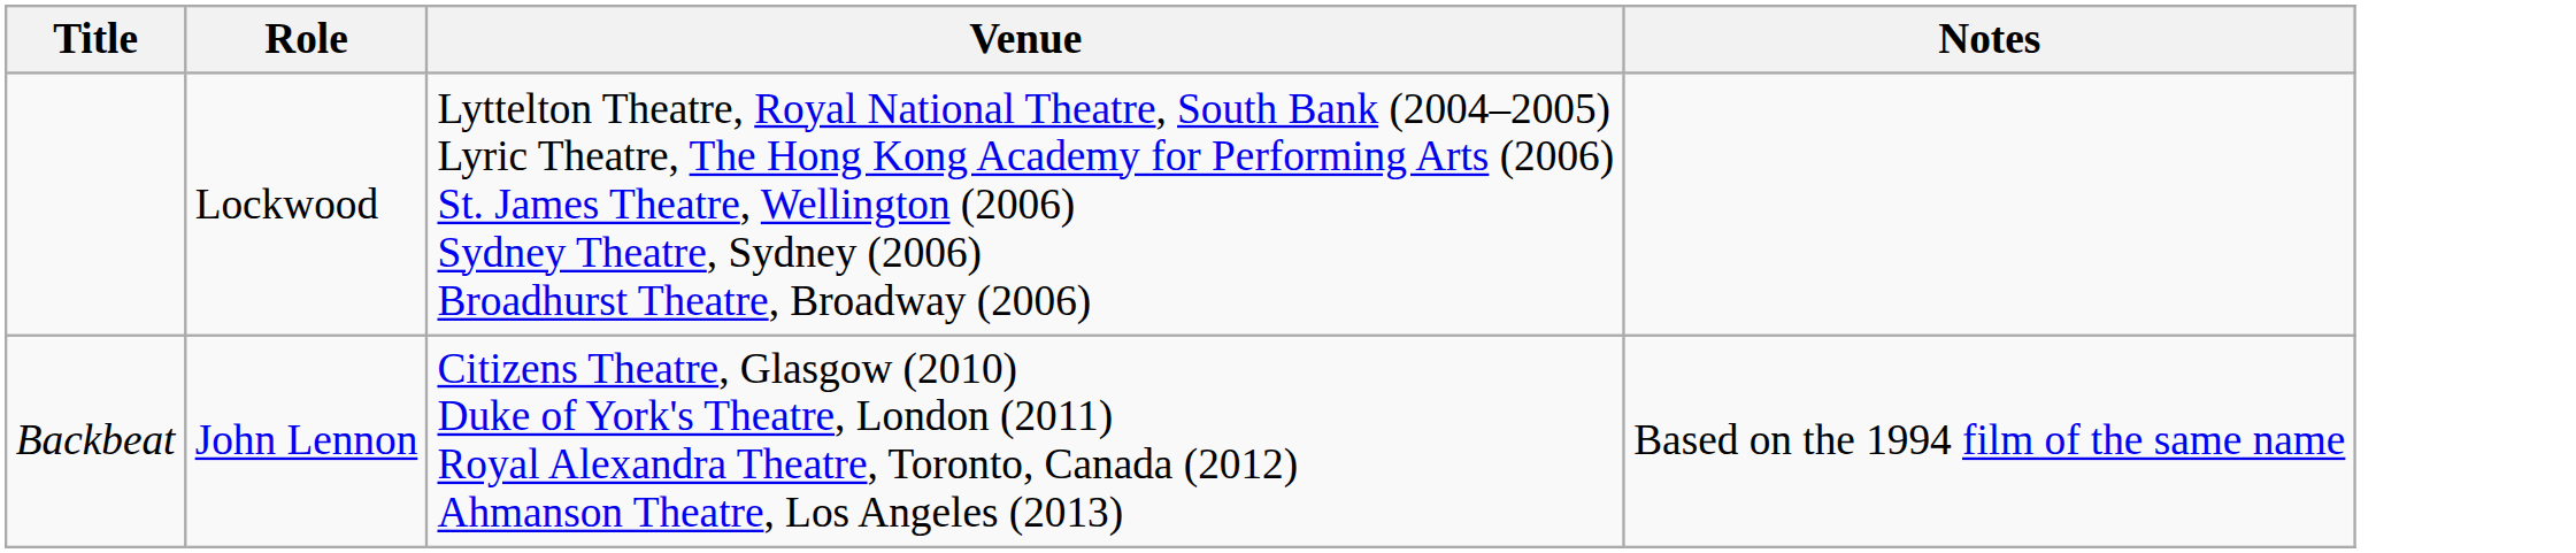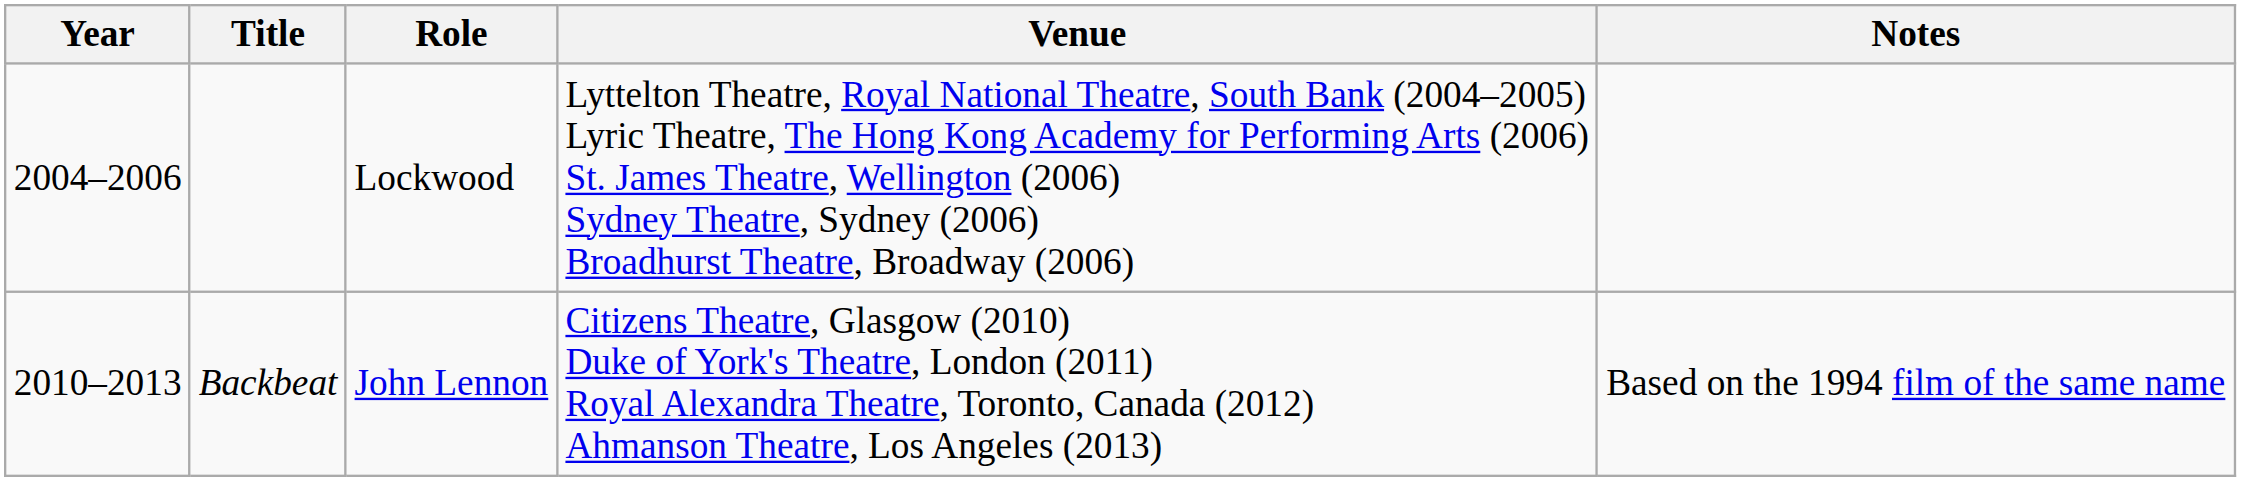+ column: Year | 2004–2006 | 2010–2013
